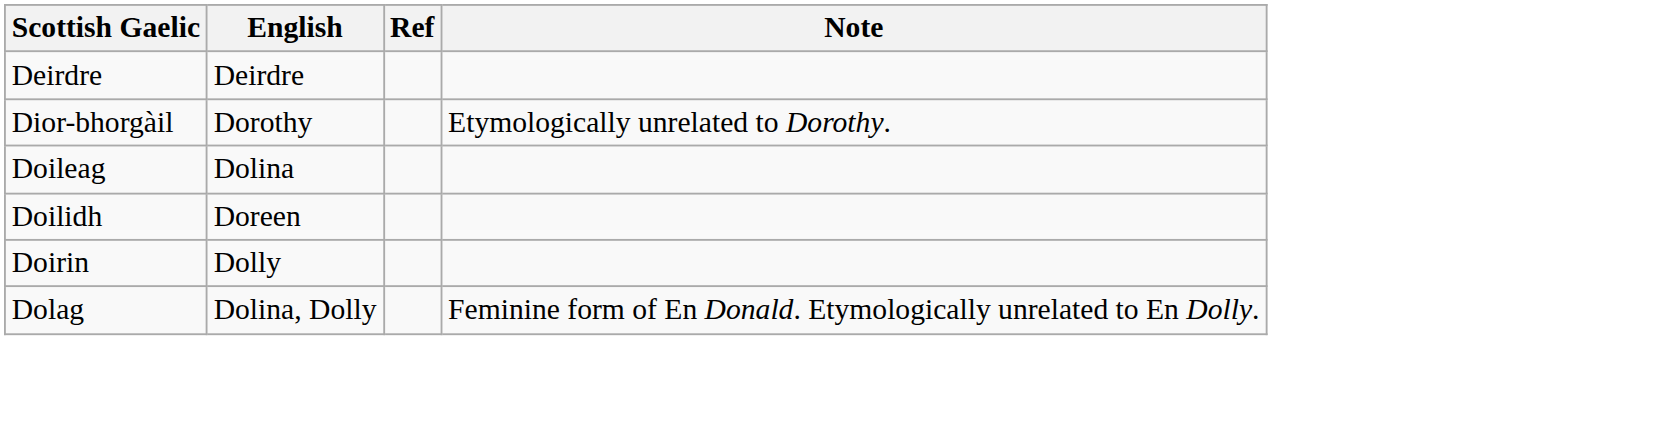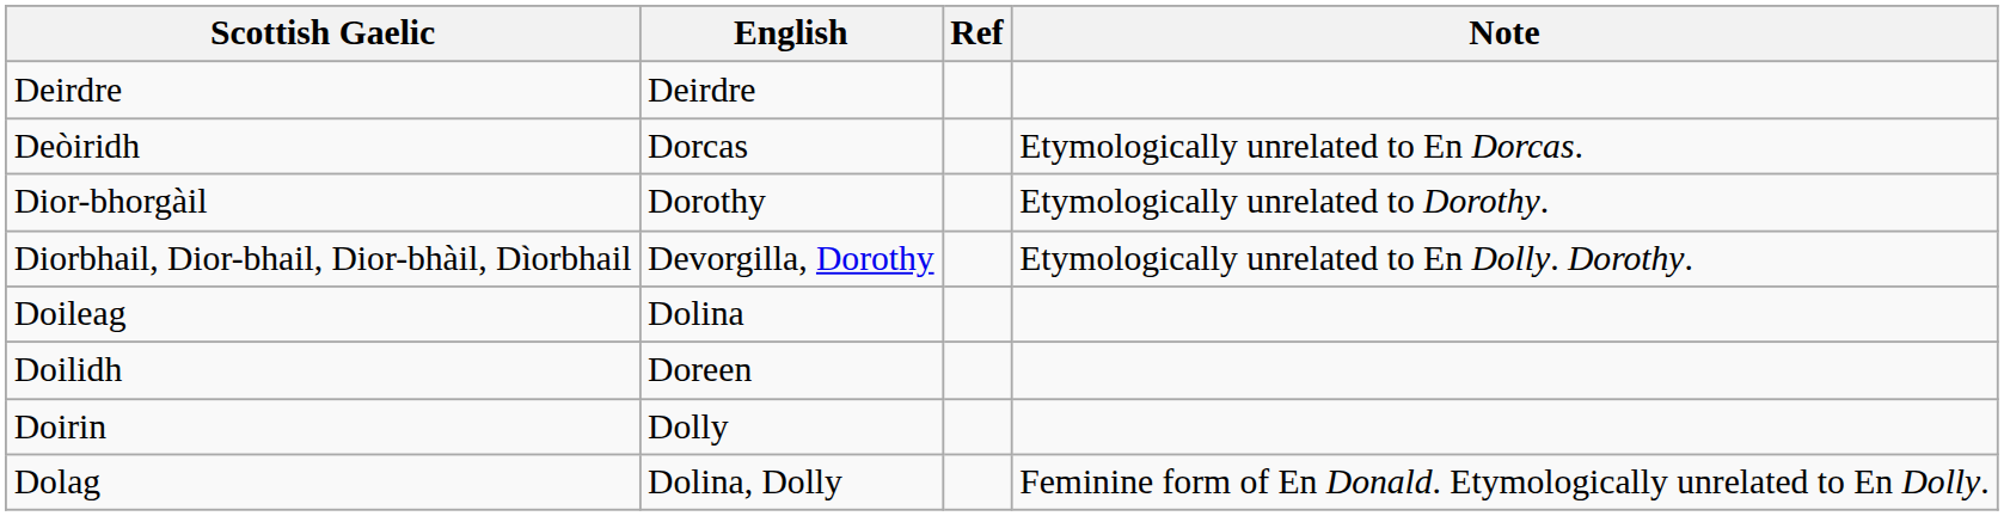+ row: Deòiridh | Dorcas | Etymologically unrelated to En Dorcas.
+ row: Diorbhail, Dior-bhail, Dior-bhàil, Dìorbhail | Devorgilla, Dorothy | Etymologically unrelated to En Dolly. Dorothy.
